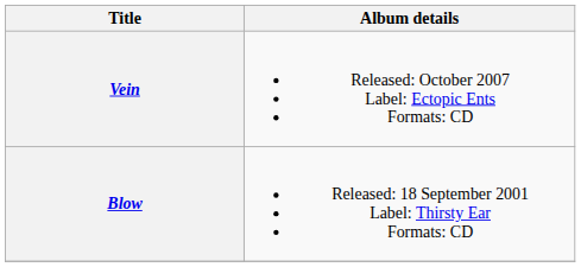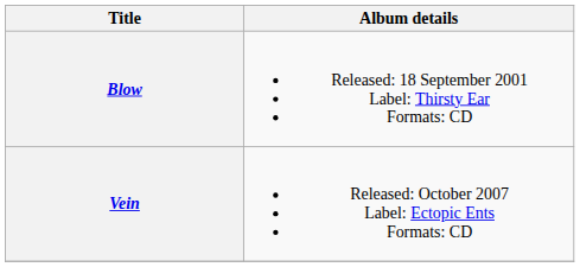rows swapped: Blow <-> Vein
